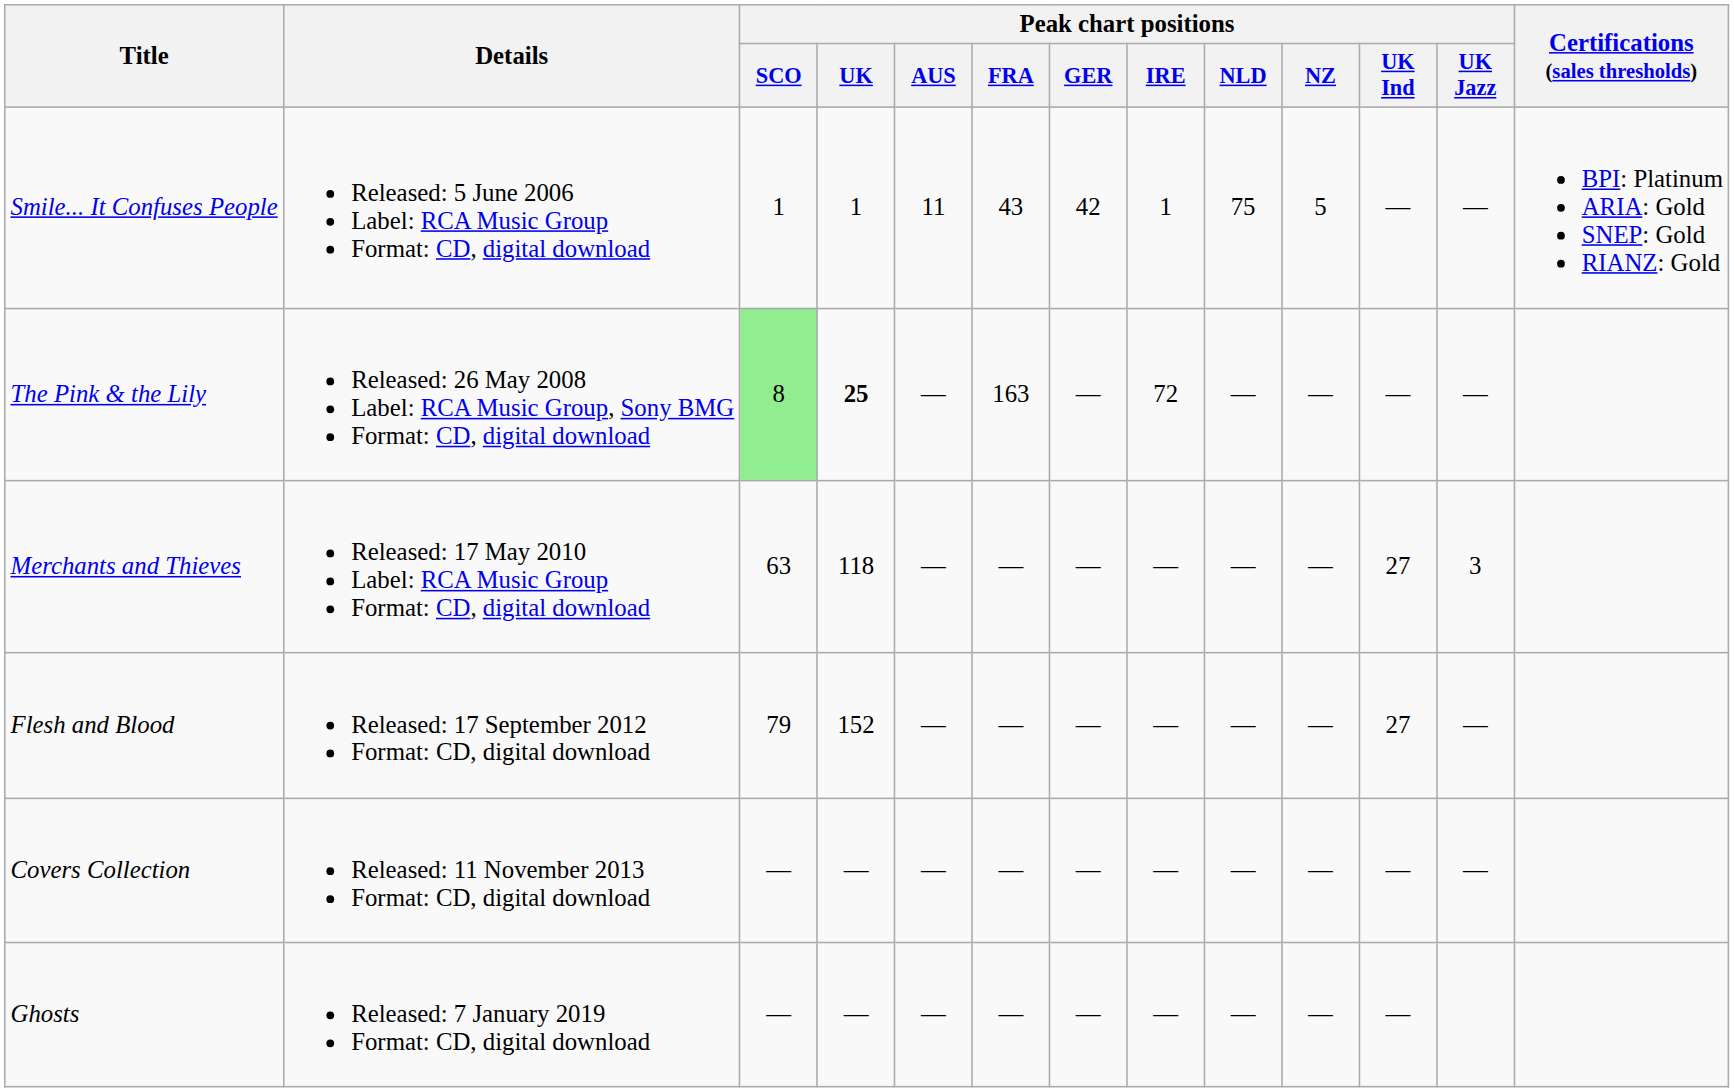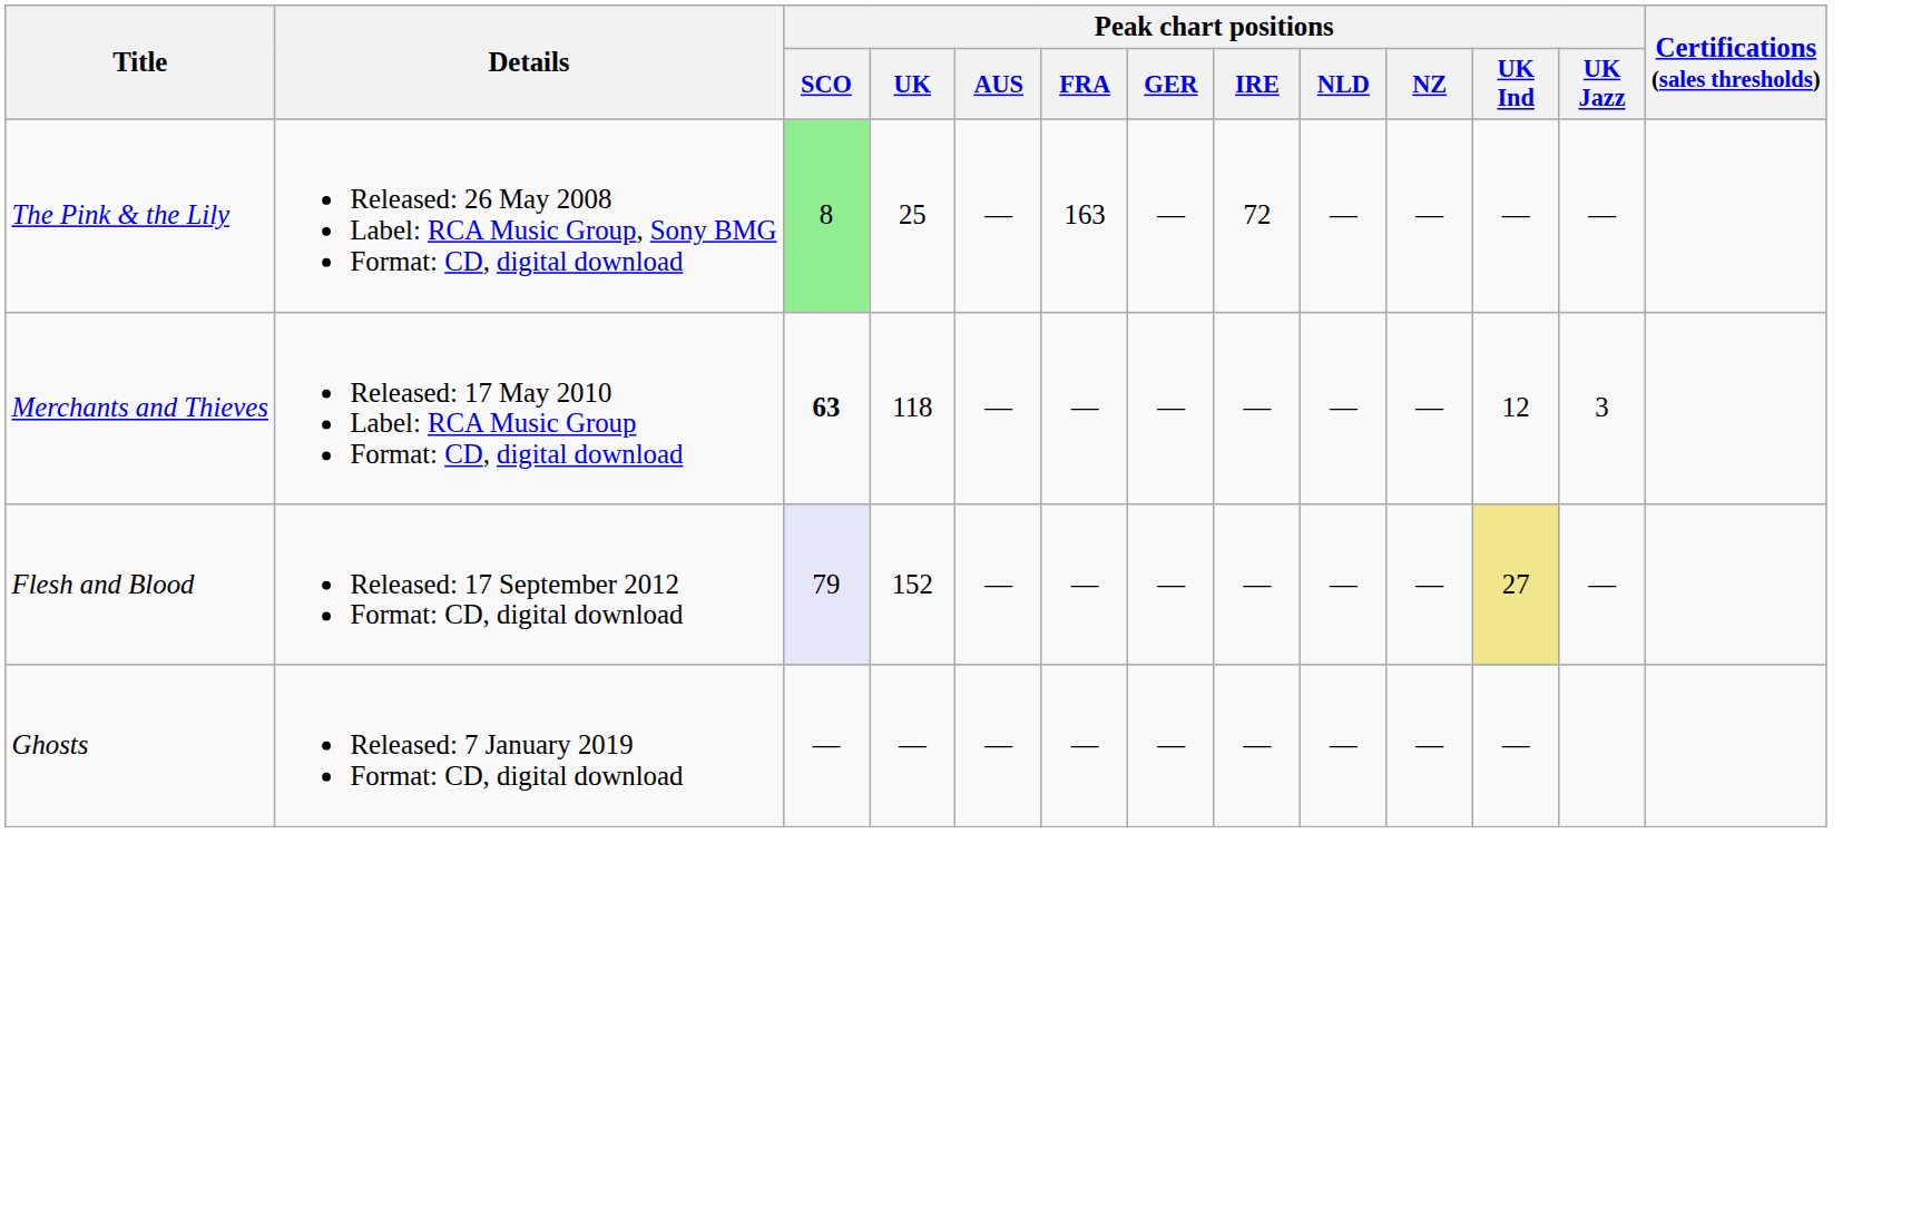- row: Smile... It Confuses People | Released: 5 June 2006 Label: RCA Music Group Format: CD, digital download | 1 | 1 | 11 | 43 | 42 | 1 | 75 | 5 | — | — | BPI: Platinum ARIA: Gold SNEP: Gold RIANZ: Gold
The Pink & the Lily | Peak chart positions / UK: bold -> normal
Merchants and Thieves | Peak chart positions / SCO: normal -> bold
Merchants and Thieves | Peak chart positions / UK Ind: 27 -> 12
Flesh and Blood | Peak chart positions / SCO: no background -> lavender background
Flesh and Blood | Peak chart positions / UK Ind: no background -> khaki background
- row: Covers Collection | Released: 11 November 2013 Format: CD, digital download | — | — | — | — | — | — | — | — | — | —
